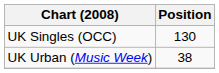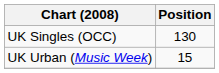UK Urban (Music Week) | Position: 38 -> 15
